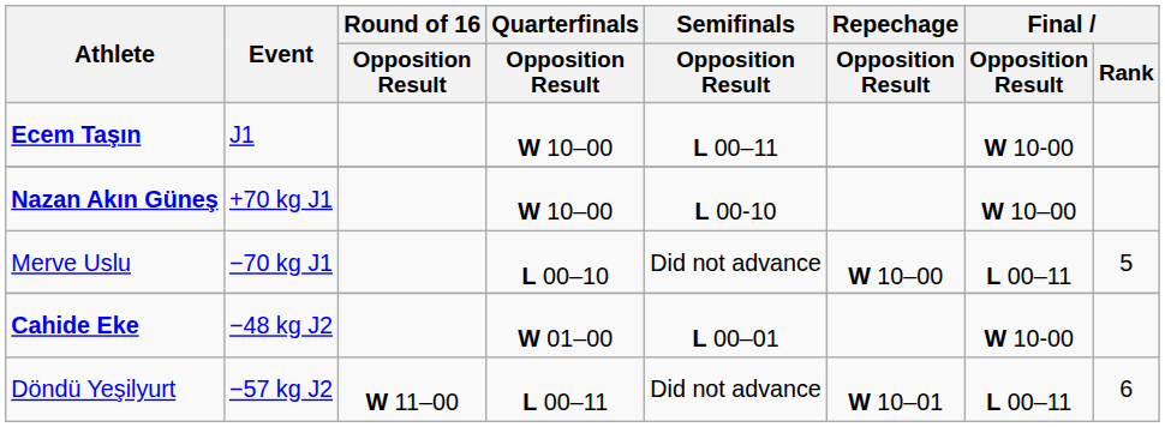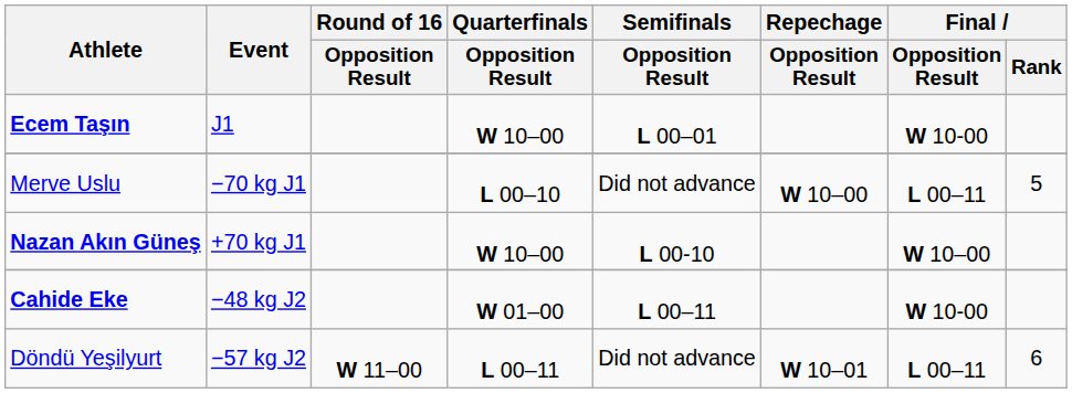Ecem Taşın | Semifinals / Opposition Result: L 00–11 -> L 00–01
rows swapped: Merve Uslu <-> Nazan Akın Güneş
Cahide Eke | Semifinals / Opposition Result: L 00–01 -> L 00–11
